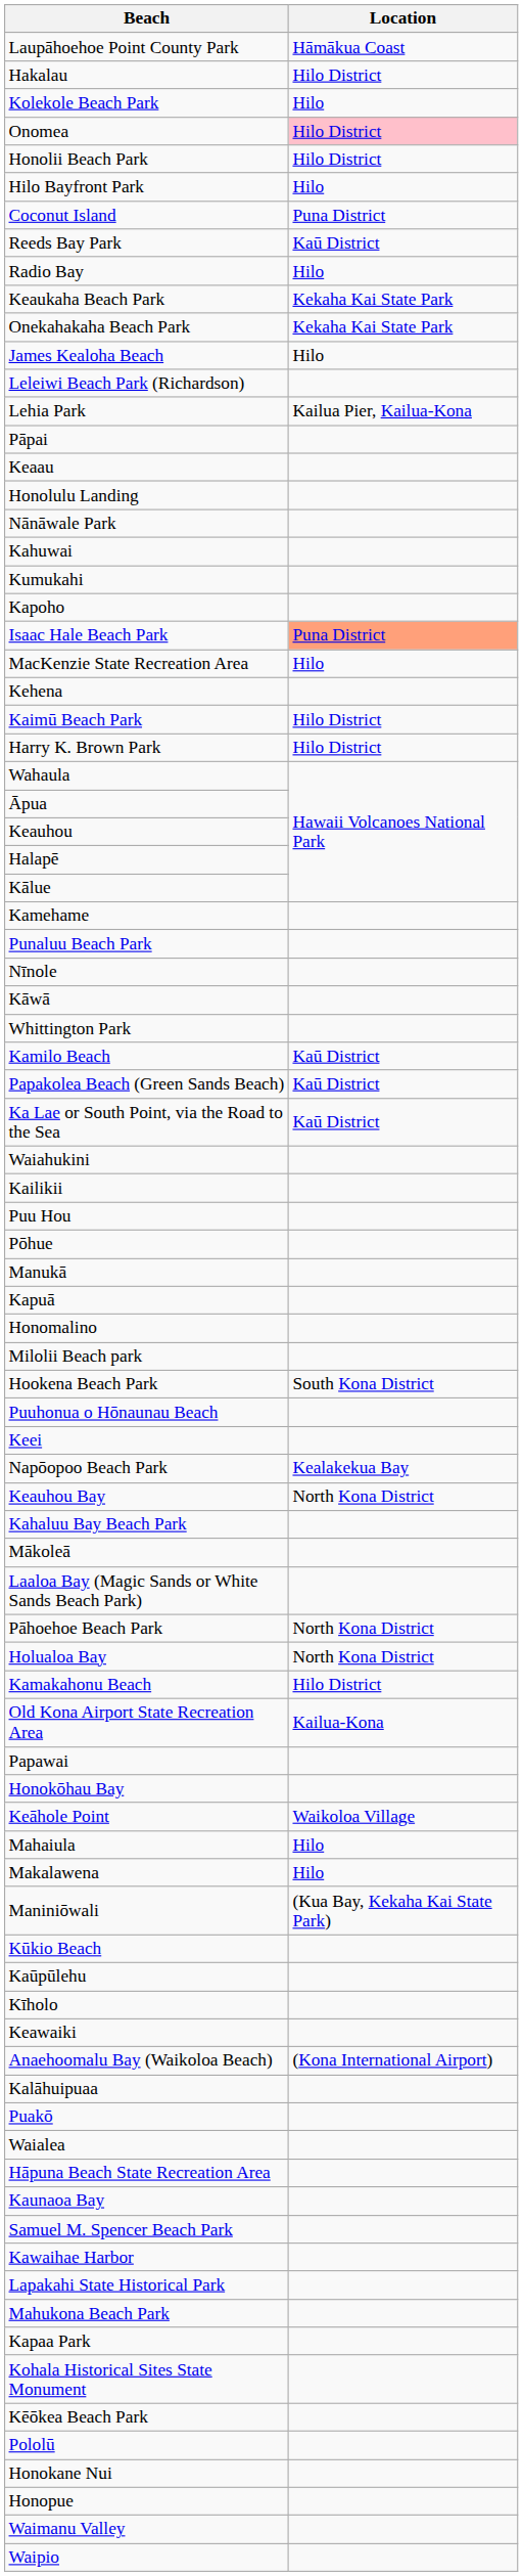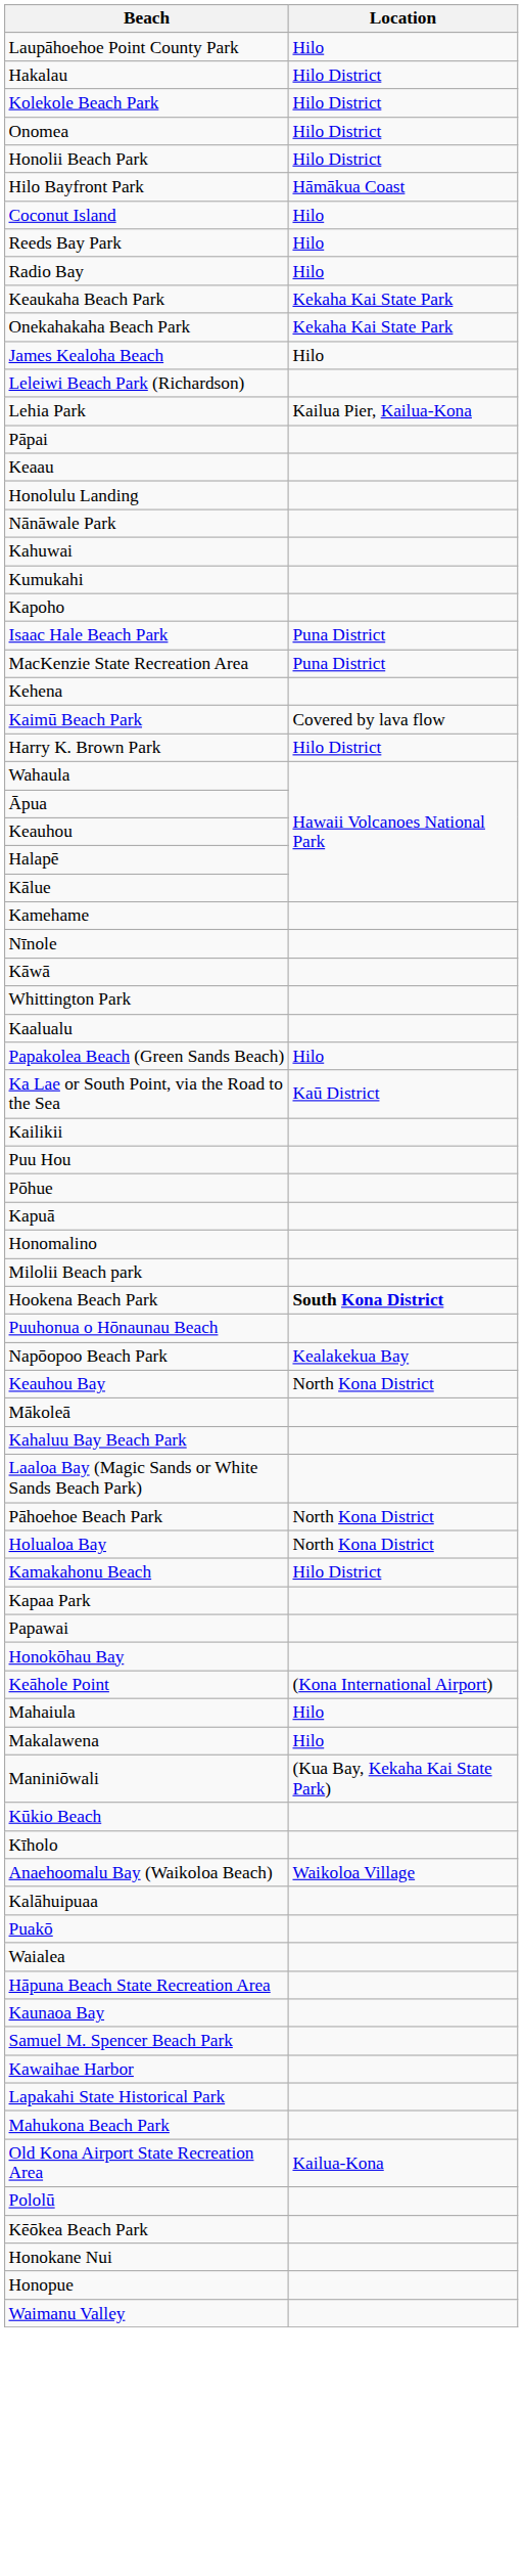Laupāhoehoe Point County Park | Location: Hāmākua Coast -> Hilo
Kolekole Beach Park | Location: Hilo -> Hilo District
Onomea | Location: pink background -> no background
Hilo Bayfront Park | Location: Hilo -> Hāmākua Coast
Coconut Island | Location: Puna District -> Hilo
Reeds Bay Park | Location: Kaū District -> Hilo
Isaac Hale Beach Park | Location: lightsalmon background -> no background
MacKenzie State Recreation Area | Location: Hilo -> Puna District
Kaimū Beach Park | Location: Hilo District -> Covered by lava flow
- row: Punaluu Beach Park
+ row: Kaalualu
- row: Kamilo Beach | Kaū District
Papakolea Beach (Green Sands Beach) | Location: Kaū District -> Hilo
- row: Waiahukini
- row: Manukā
Hookena Beach Park | Location: normal -> bold
- row: Keei
rows swapped: Mākoleā <-> Kahaluu Bay Beach Park
rows swapped: Old Kona Airport State Recreation Area <-> Kapaa Park
Keāhole Point | Location: Waikoloa Village -> (Kona International Airport)
- row: Kaūpūlehu
- row: Keawaiki
Anaehoomalu Bay (Waikoloa Beach) | Location: (Kona International Airport) -> Waikoloa Village
- row: Kohala Historical Sites State Monument
rows swapped: Kēōkea Beach Park <-> Pololū
- row: Waipio
